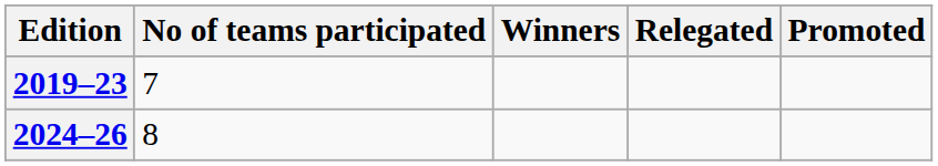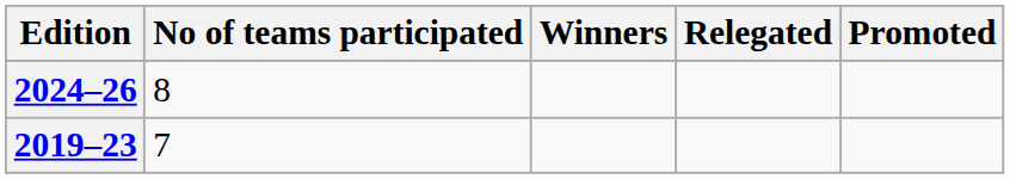rows swapped: 2019–23 <-> 2024–26
